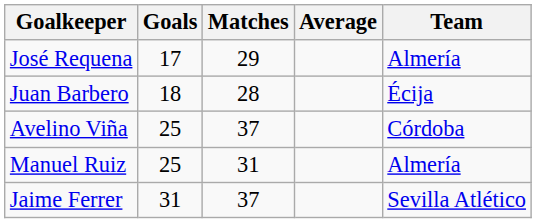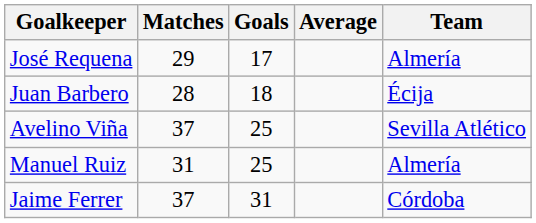columns swapped: Goals <-> Matches
Avelino Viña | Team: Córdoba -> Sevilla Atlético
Jaime Ferrer | Team: Sevilla Atlético -> Córdoba
